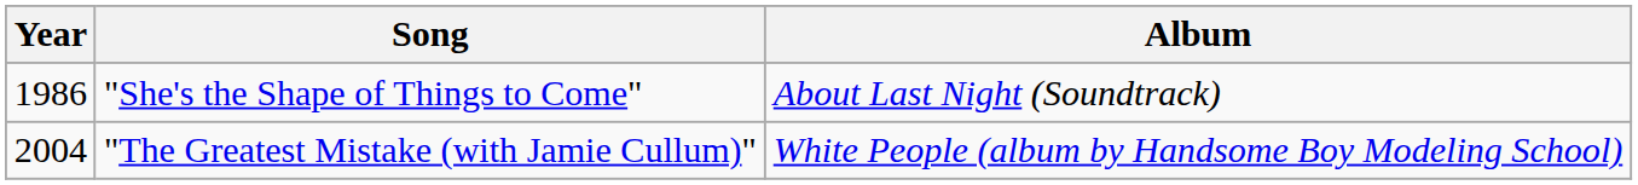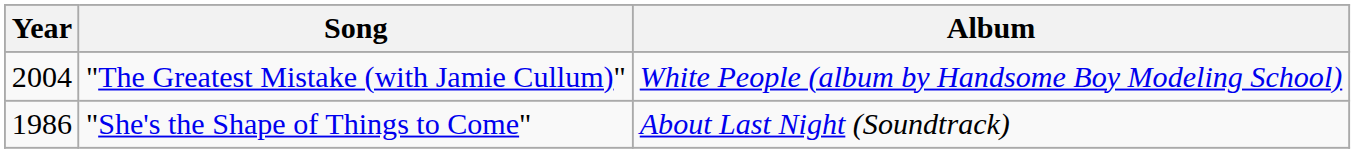rows swapped: "She's the Shape of Things to Come" <-> "The Greatest Mistake (with Jamie Cullum)"
